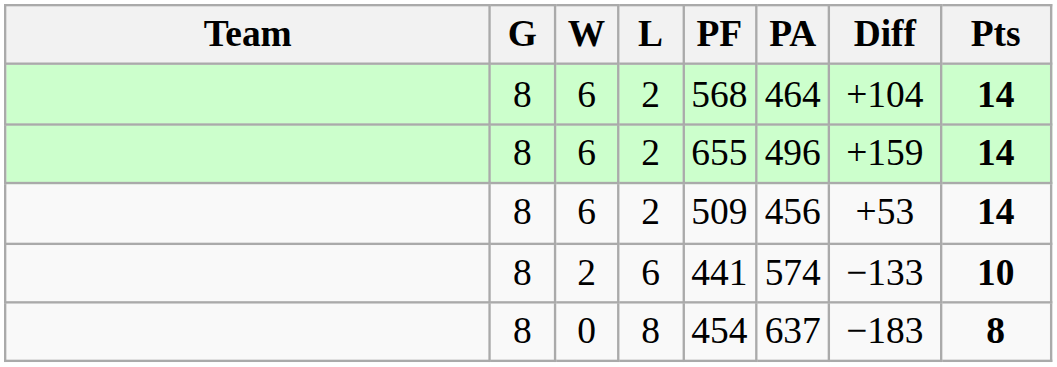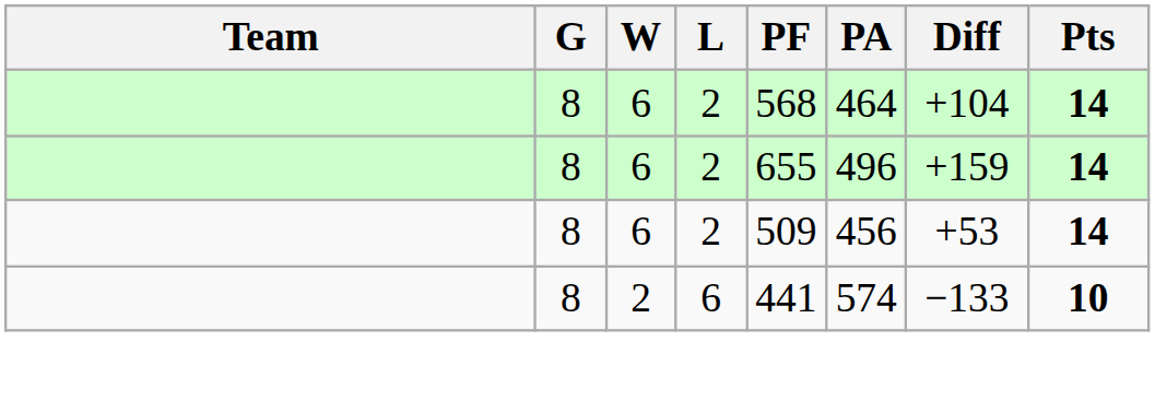- row: 8 | 0 | 8 | 454 | 637 | −183 | 8
